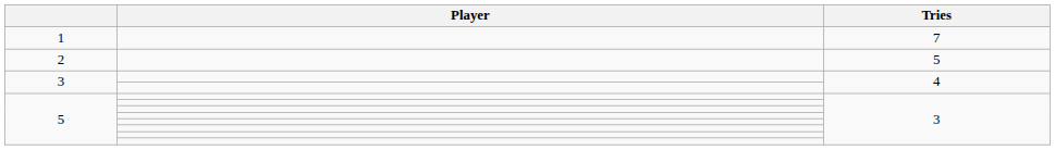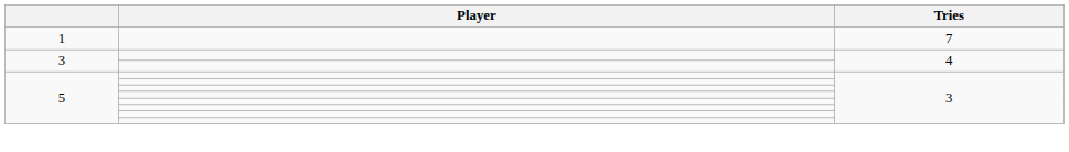- row: 2 | 5
